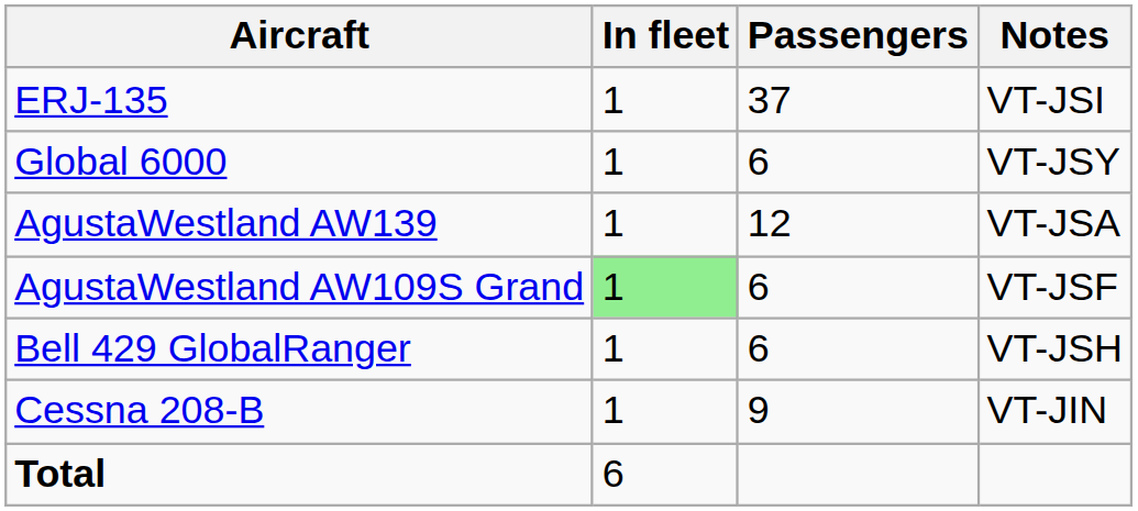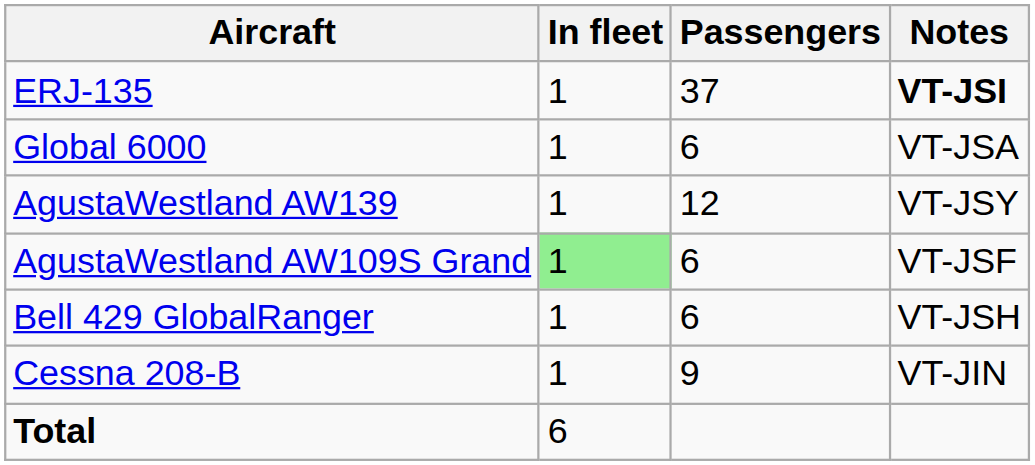ERJ-135 | Notes: normal -> bold
Global 6000 | Notes: VT-JSY -> VT-JSA
AgustaWestland AW139 | Notes: VT-JSA -> VT-JSY
